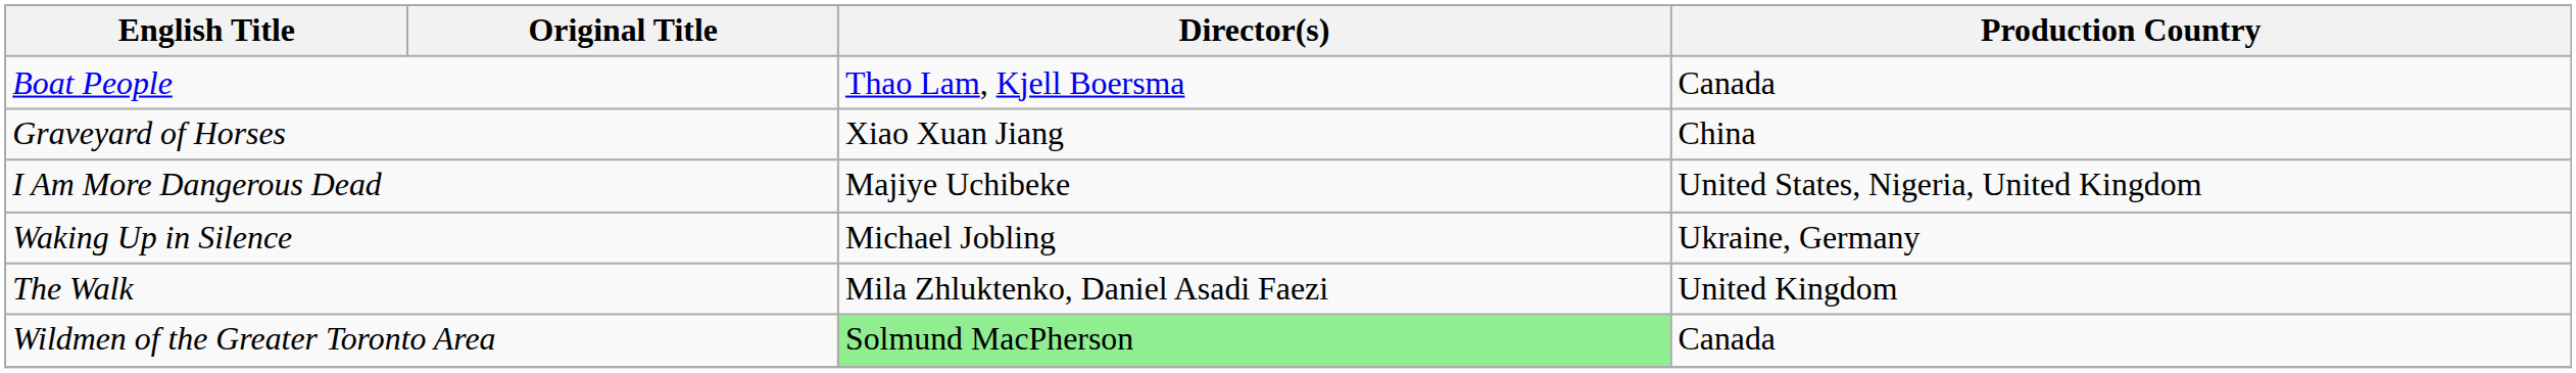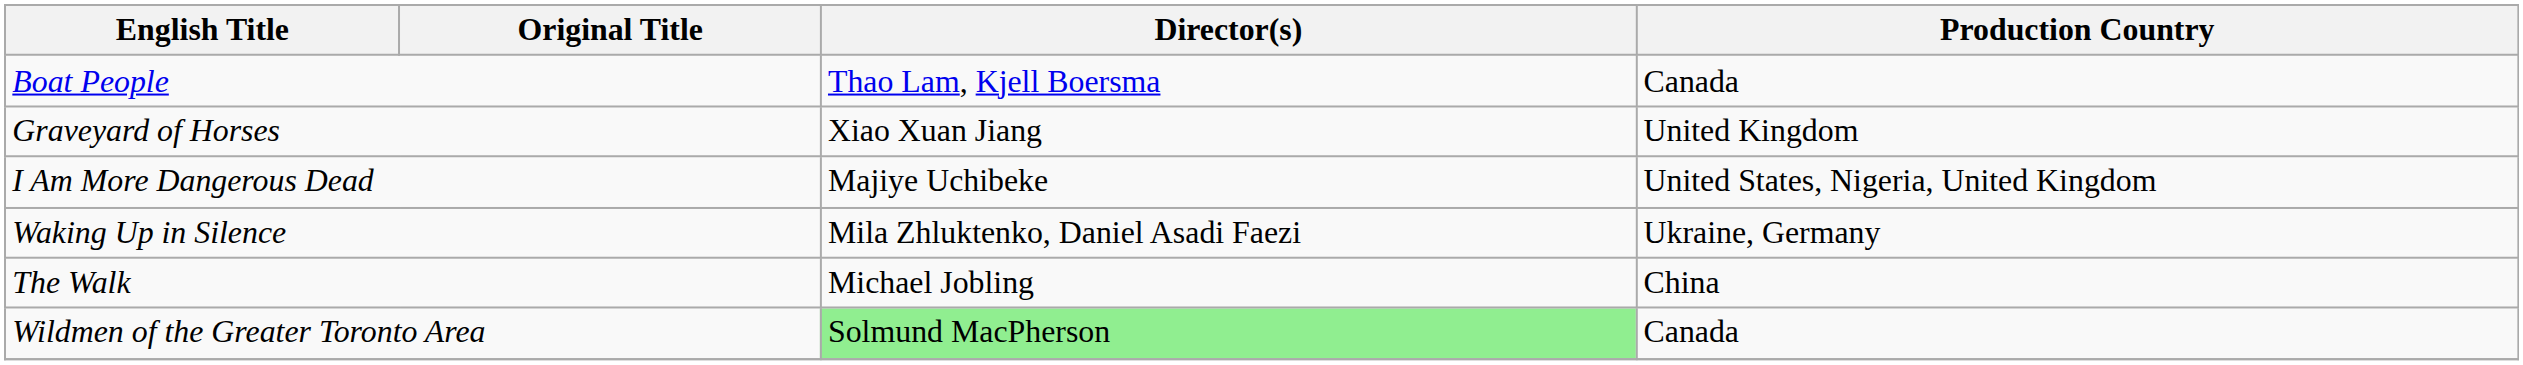Graveyard of Horses | Production Country: China -> United Kingdom
Waking Up in Silence | Director(s): Michael Jobling -> Mila Zhluktenko, Daniel Asadi Faezi
The Walk | Director(s): Mila Zhluktenko, Daniel Asadi Faezi -> Michael Jobling
The Walk | Production Country: United Kingdom -> China
